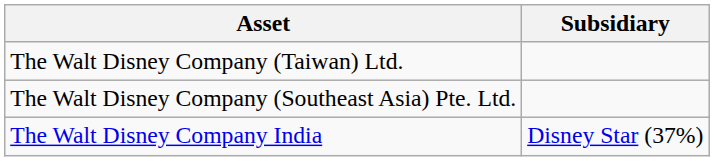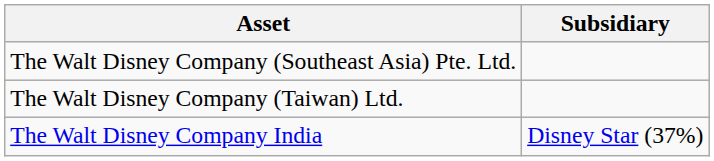rows swapped: The Walt Disney Company (Southeast Asia) Pte. Ltd. <-> The Walt Disney Company (Taiwan) Ltd.
